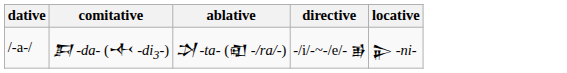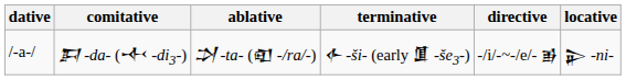+ column: terminative | 𒅆 -ši- (early 𒂠 -še3-)
